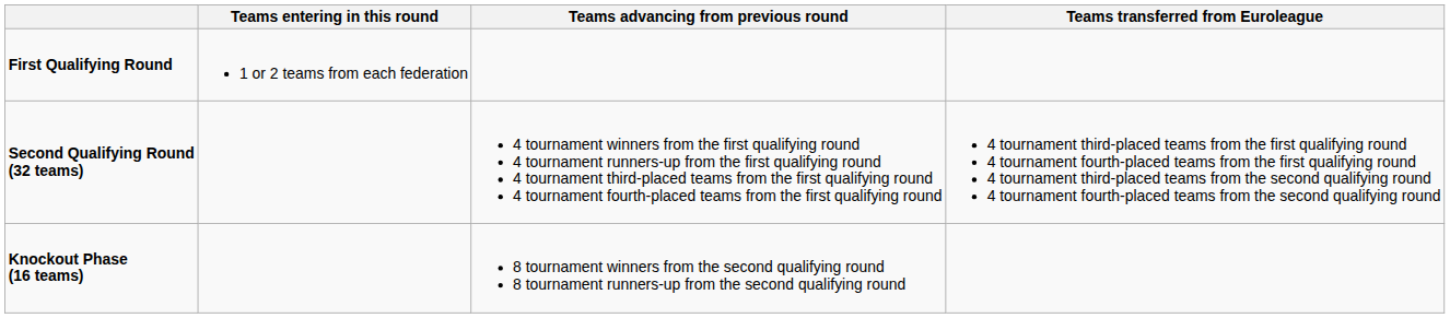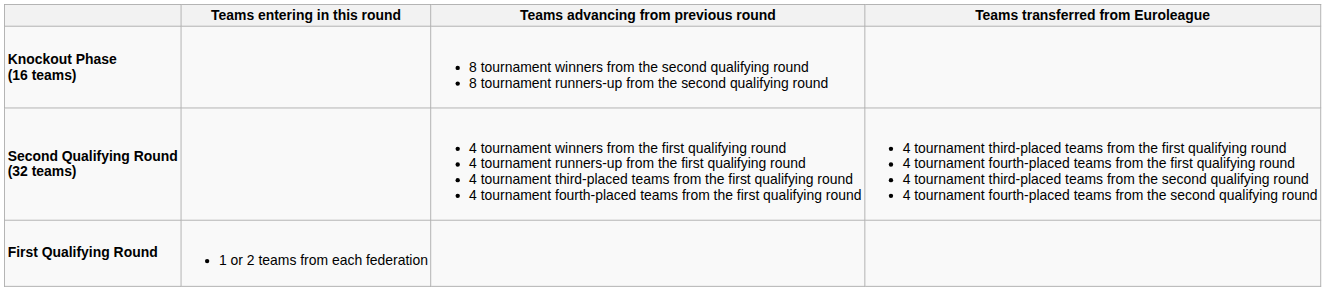rows swapped: First Qualifying Round <-> Knockout Phase (16 teams)
